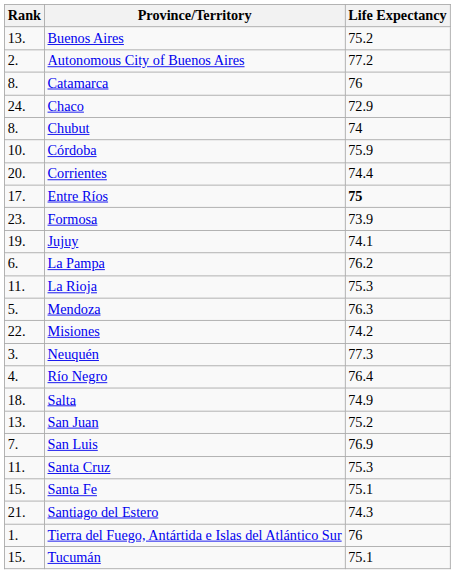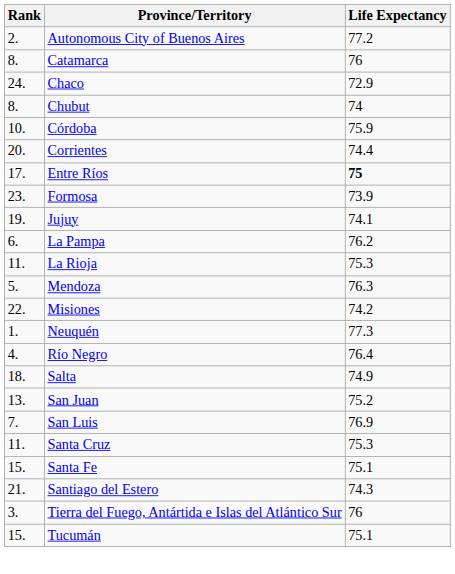- row: 13. | Buenos Aires | 75.2
Neuquén | Rank: 3. -> 1.
Tierra del Fuego, Antártida e Islas del Atlántico Sur | Rank: 1. -> 3.
